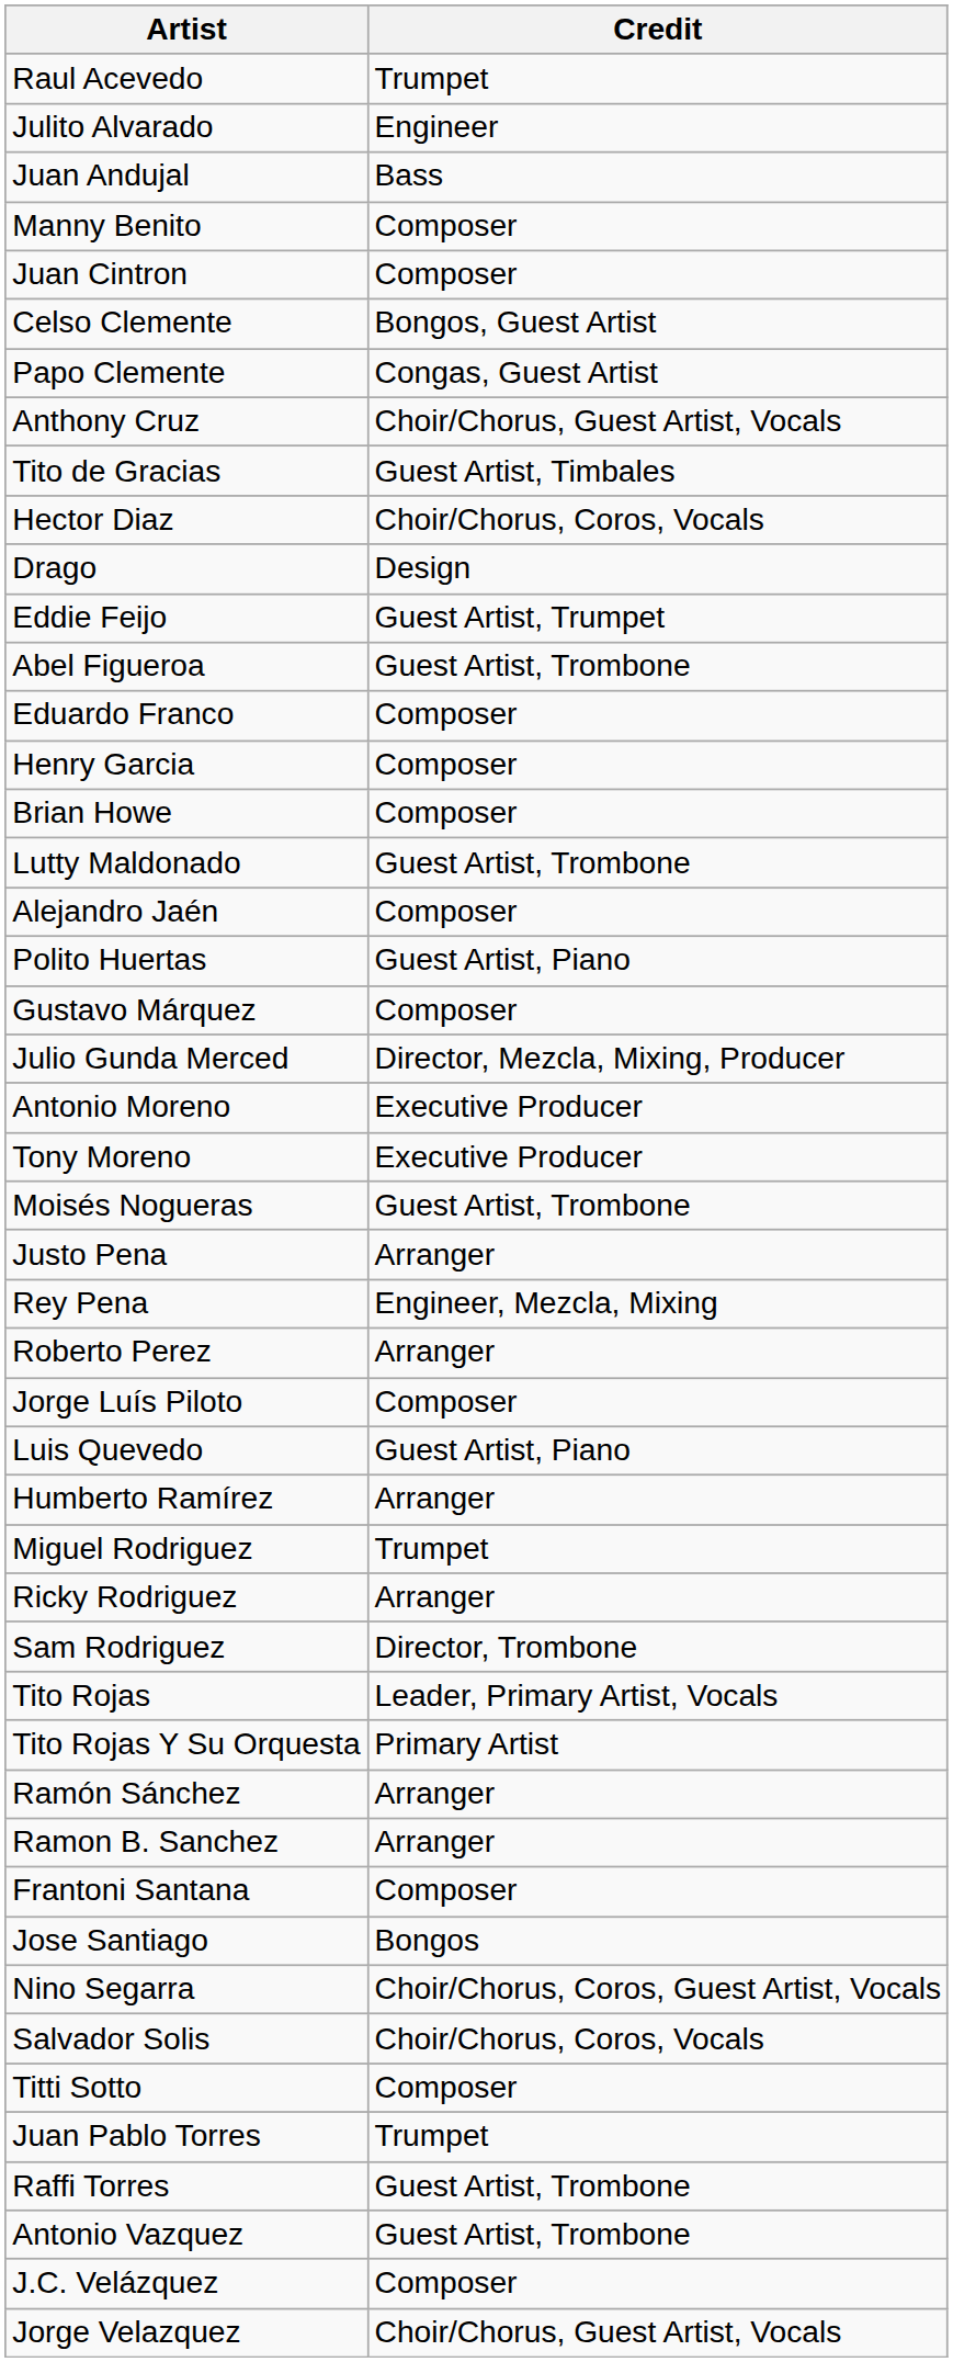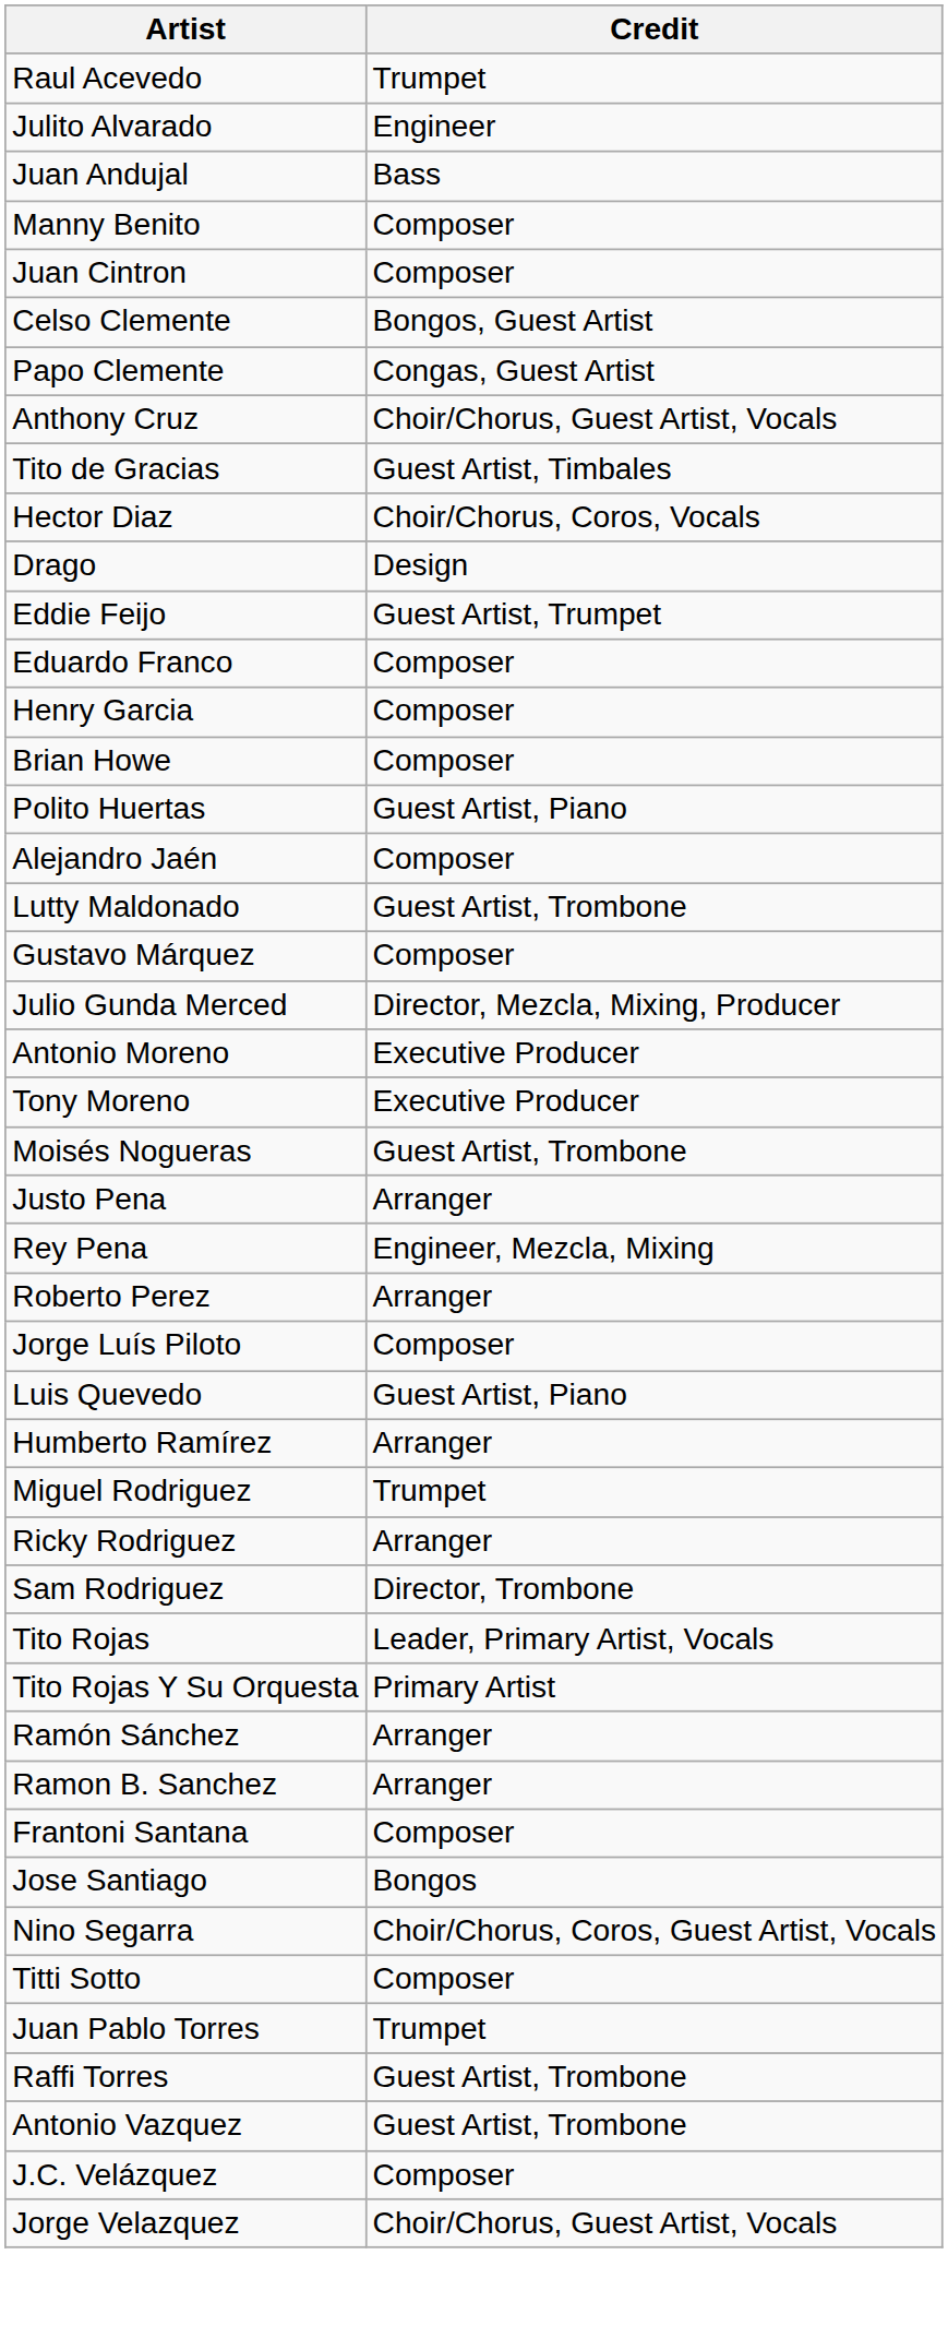- row: Abel Figueroa | Guest Artist, Trombone
rows swapped: Polito Huertas <-> Lutty Maldonado
- row: Salvador Solis | Choir/Chorus, Coros, Vocals
